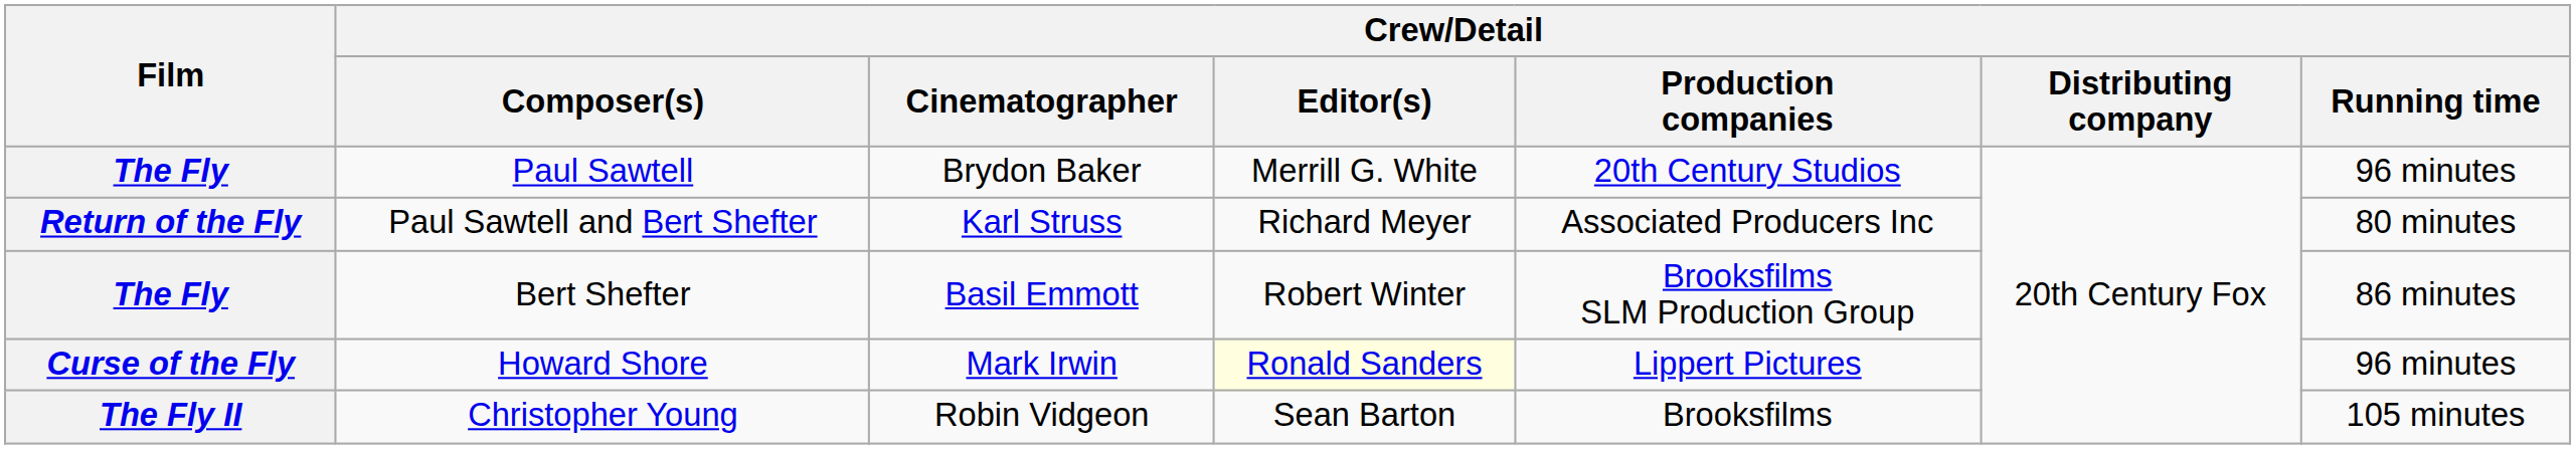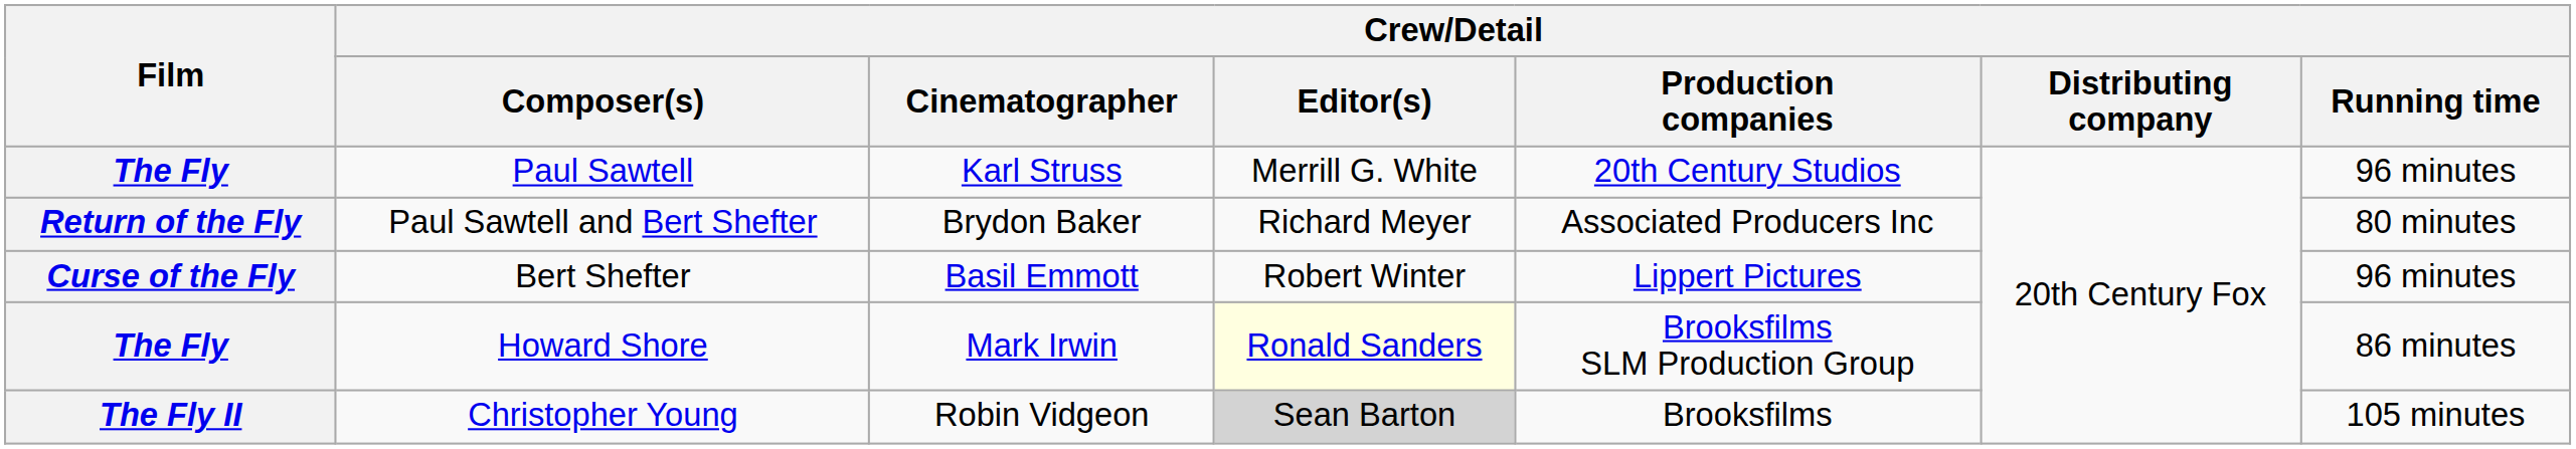Paul Sawtell | Crew/Detail / Cinematographer: Brydon Baker -> Karl Struss
Paul Sawtell and Bert Shefter | Crew/Detail / Cinematographer: Karl Struss -> Brydon Baker
Bert Shefter | Film: The Fly -> Curse of the Fly
Bert Shefter | Crew/Detail / Production companies: Brooksfilms SLM Production Group -> Lippert Pictures
Bert Shefter | Crew/Detail / Running time: 86 minutes -> 96 minutes
Howard Shore | Film: Curse of the Fly -> The Fly
Howard Shore | Crew/Detail / Production companies: Lippert Pictures -> Brooksfilms SLM Production Group
Howard Shore | Crew/Detail / Running time: 96 minutes -> 86 minutes
Christopher Young | Crew/Detail / Editor(s): no background -> lightgrey background
